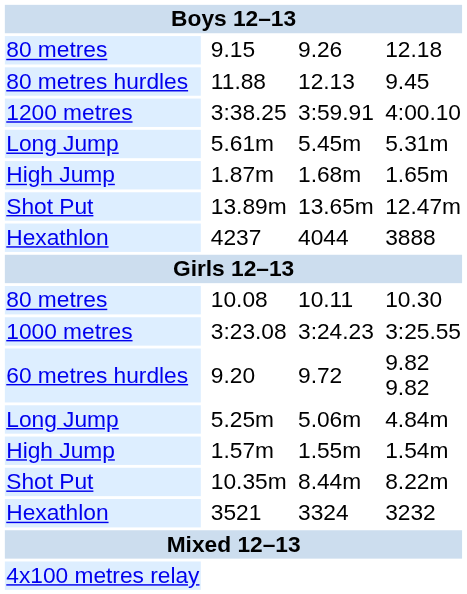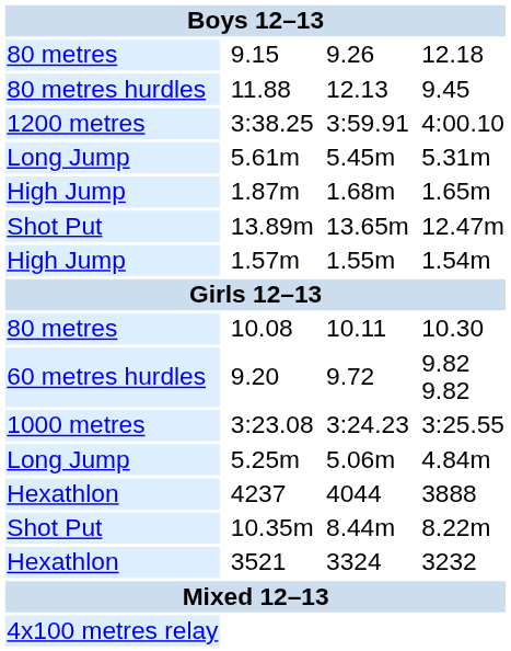rows swapped: 4237 <-> 1.57m
rows swapped: 9.20 <-> 3:23.08
